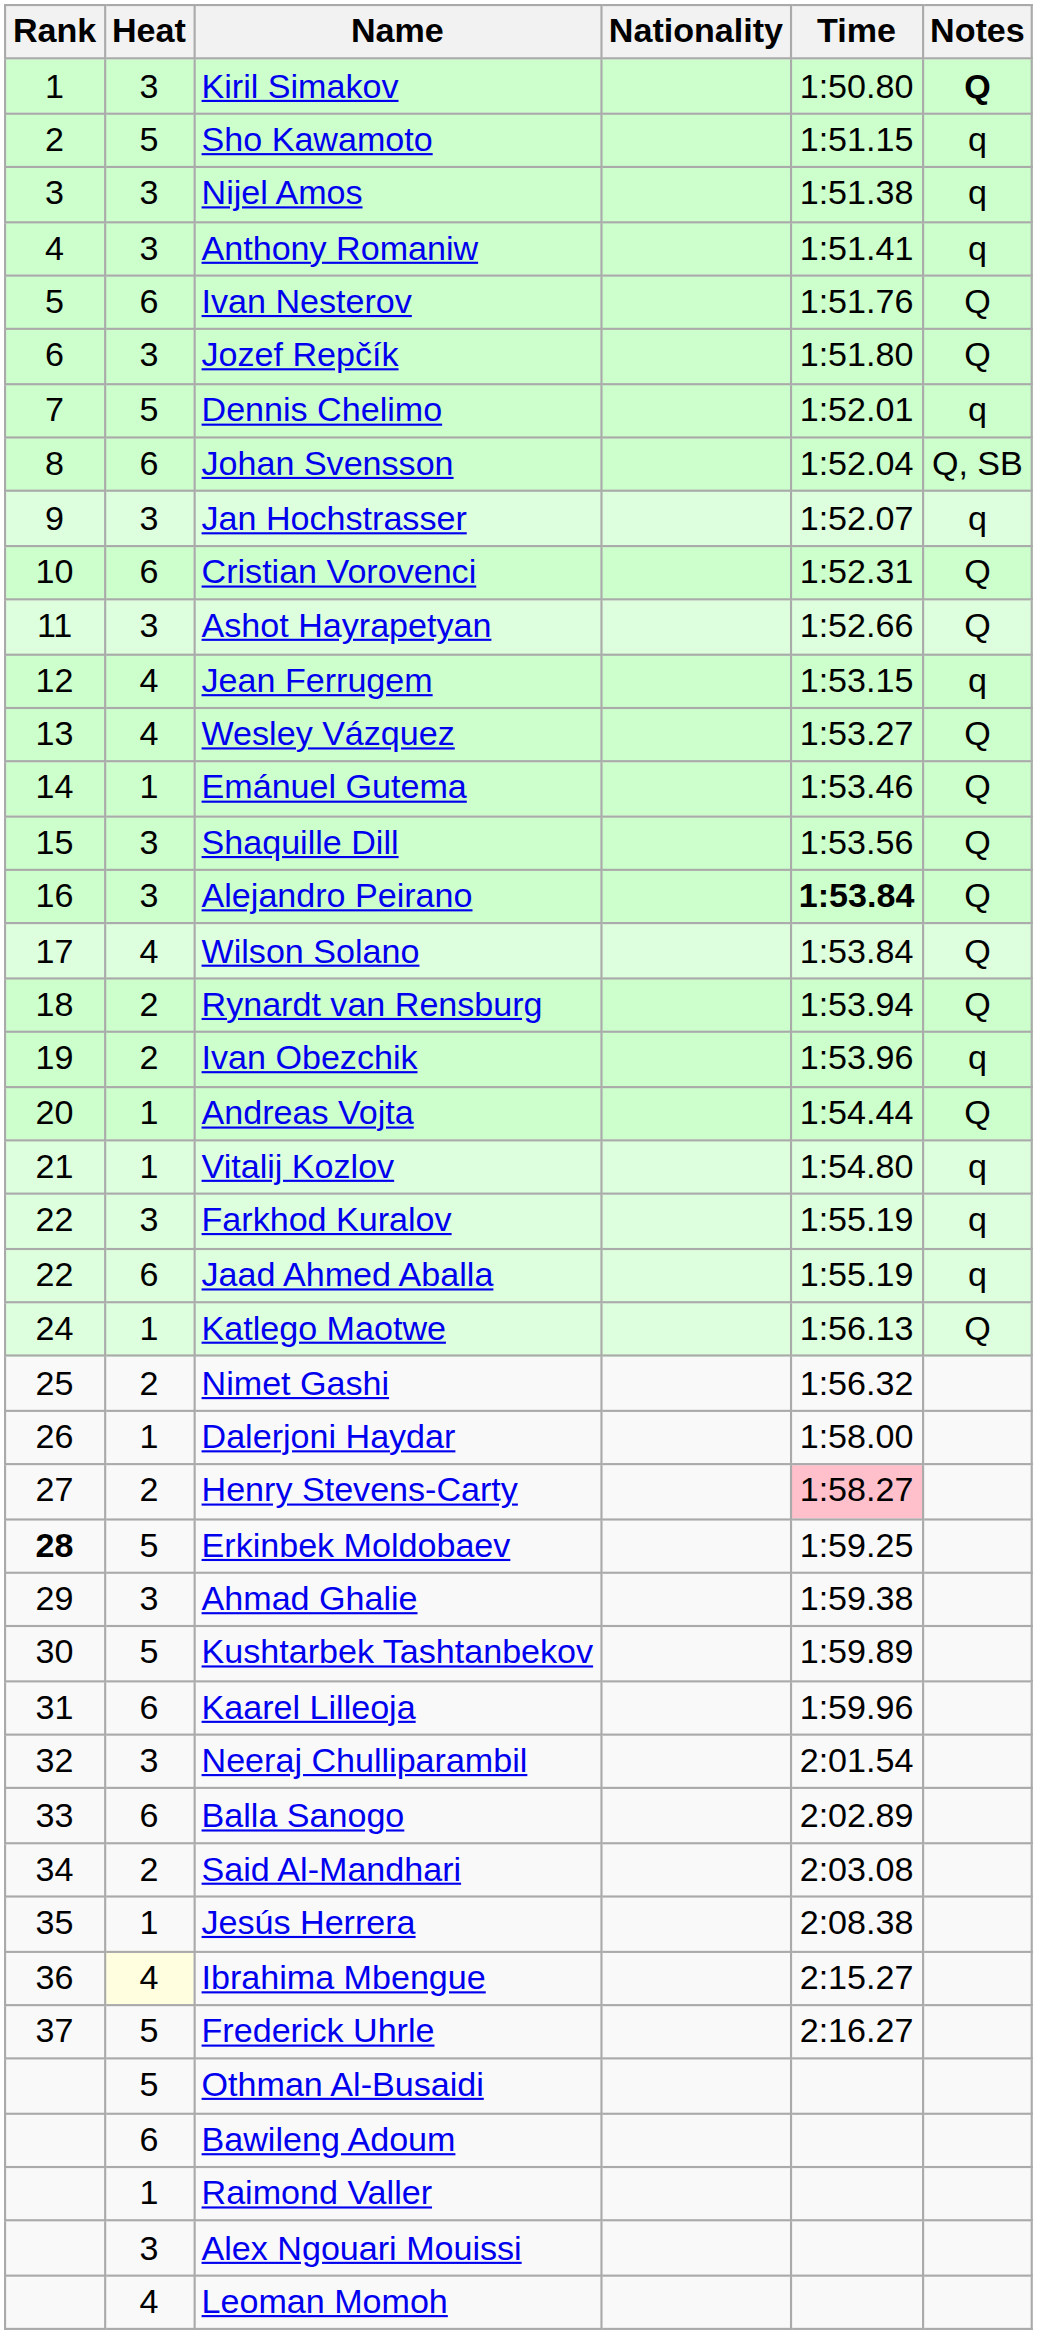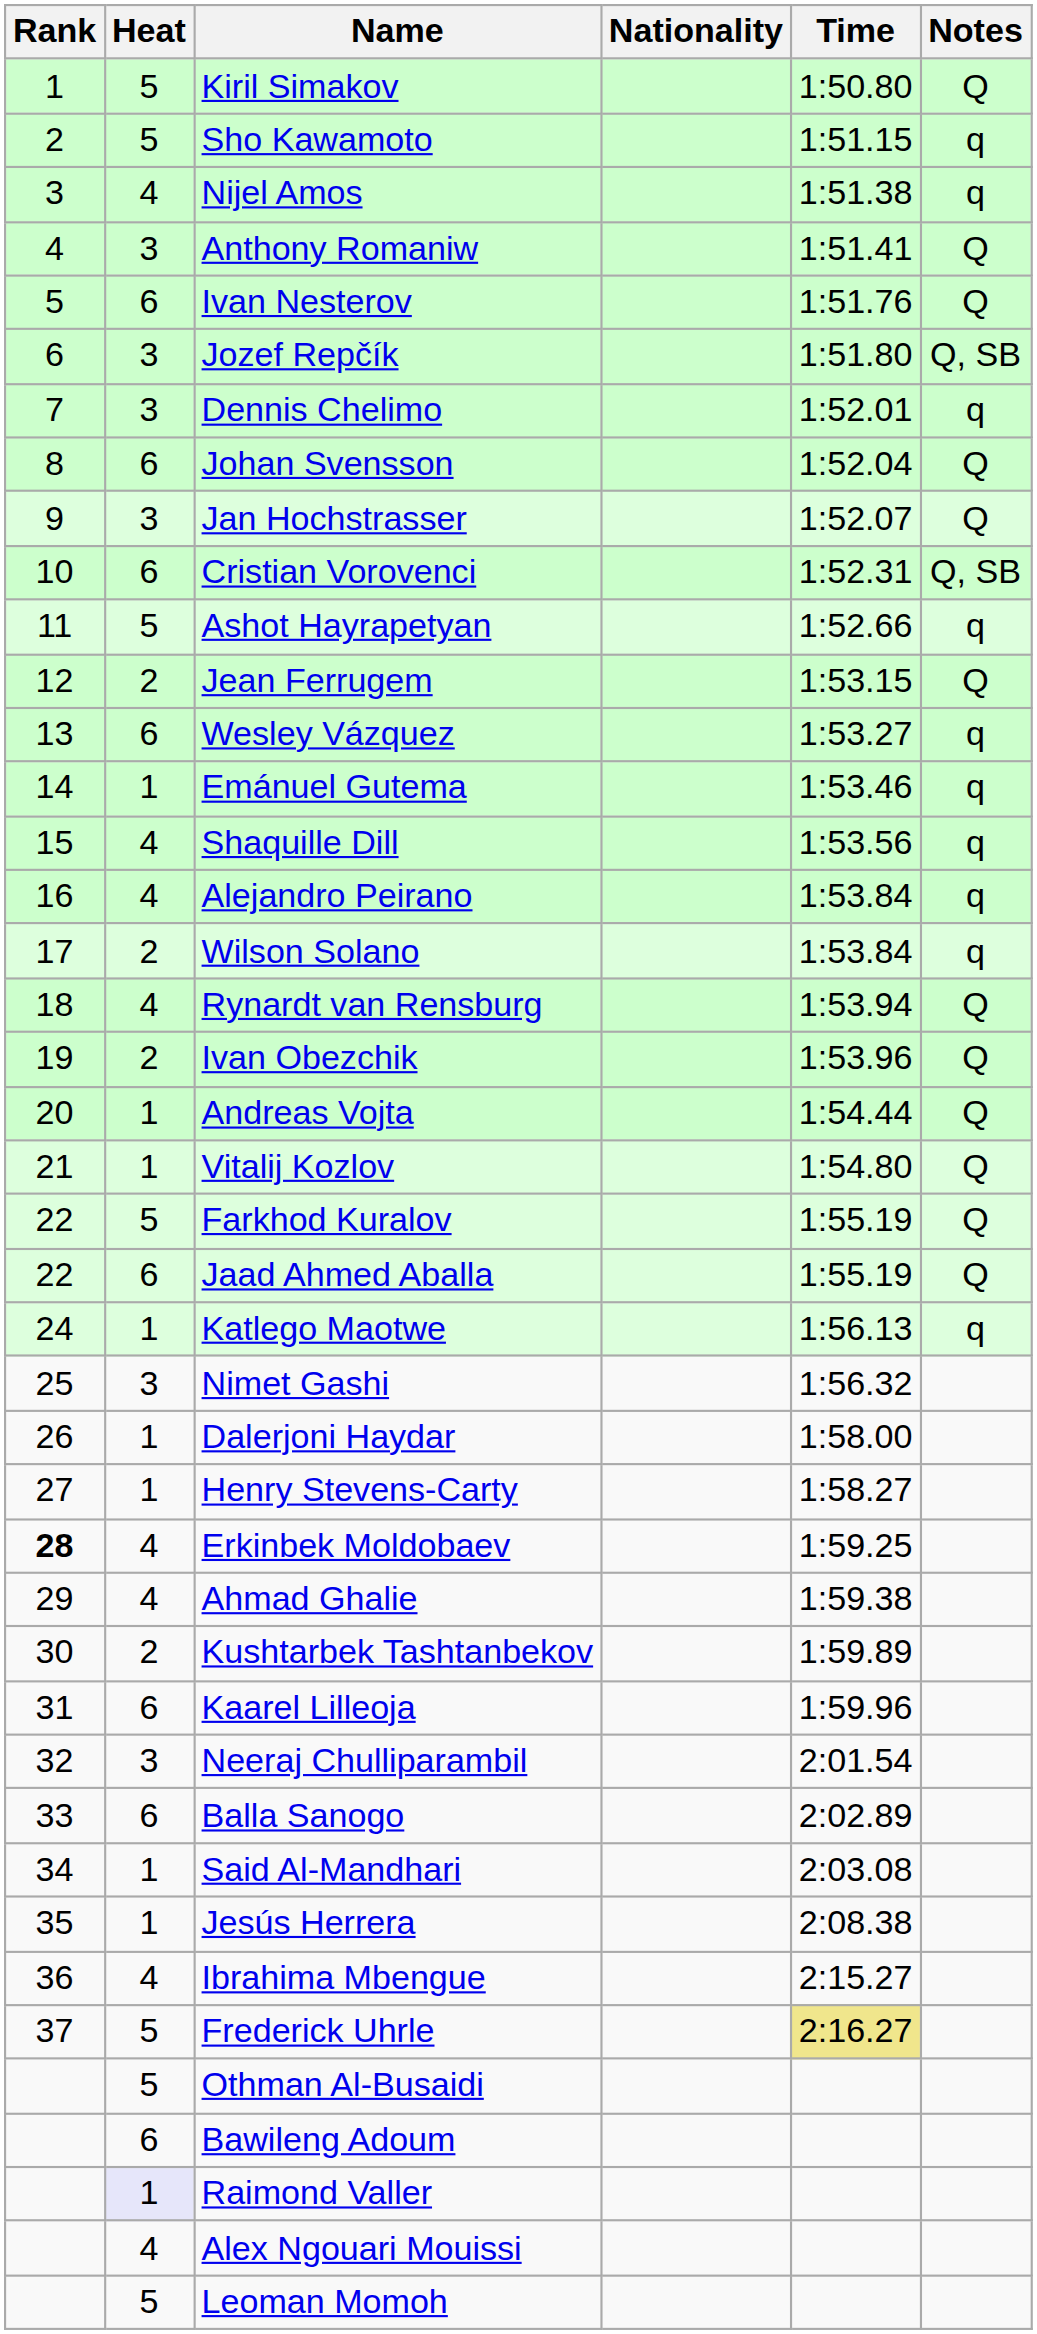Kiril Simakov | Heat: 3 -> 5
Kiril Simakov | Notes: bold -> normal
Nijel Amos | Heat: 3 -> 4
Anthony Romaniw | Notes: q -> Q
Jozef Repčík | Notes: Q -> Q, SB
Dennis Chelimo | Heat: 5 -> 3
Johan Svensson | Notes: Q, SB -> Q
Jan Hochstrasser | Notes: q -> Q
Cristian Vorovenci | Notes: Q -> Q, SB
Ashot Hayrapetyan | Heat: 3 -> 5
Ashot Hayrapetyan | Notes: Q -> q
Jean Ferrugem | Heat: 4 -> 2
Jean Ferrugem | Notes: q -> Q
Wesley Vázquez | Heat: 4 -> 6
Wesley Vázquez | Notes: Q -> q
Emánuel Gutema | Notes: Q -> q
Shaquille Dill | Heat: 3 -> 4
Shaquille Dill | Notes: Q -> q
Alejandro Peirano | Heat: 3 -> 4
Alejandro Peirano | Time: bold -> normal
Alejandro Peirano | Notes: Q -> q
Wilson Solano | Heat: 4 -> 2
Wilson Solano | Notes: Q -> q
Rynardt van Rensburg | Heat: 2 -> 4
Ivan Obezchik | Notes: q -> Q
Vitalij Kozlov | Notes: q -> Q
Farkhod Kuralov | Heat: 3 -> 5
Farkhod Kuralov | Notes: q -> Q
Jaad Ahmed Aballa | Notes: q -> Q
Katlego Maotwe | Notes: Q -> q
Nimet Gashi | Heat: 2 -> 3
Henry Stevens-Carty | Heat: 2 -> 1
Henry Stevens-Carty | Time: pink background -> no background
Erkinbek Moldobaev | Heat: 5 -> 4
Ahmad Ghalie | Heat: 3 -> 4
Kushtarbek Tashtanbekov | Heat: 5 -> 2
Said Al-Mandhari | Heat: 2 -> 1
Ibrahima Mbengue | Heat: lightyellow background -> no background
Frederick Uhrle | Time: no background -> khaki background
Raimond Valler | Heat: no background -> lavender background
Alex Ngouari Mouissi | Heat: 3 -> 4
Leoman Momoh | Heat: 4 -> 5
